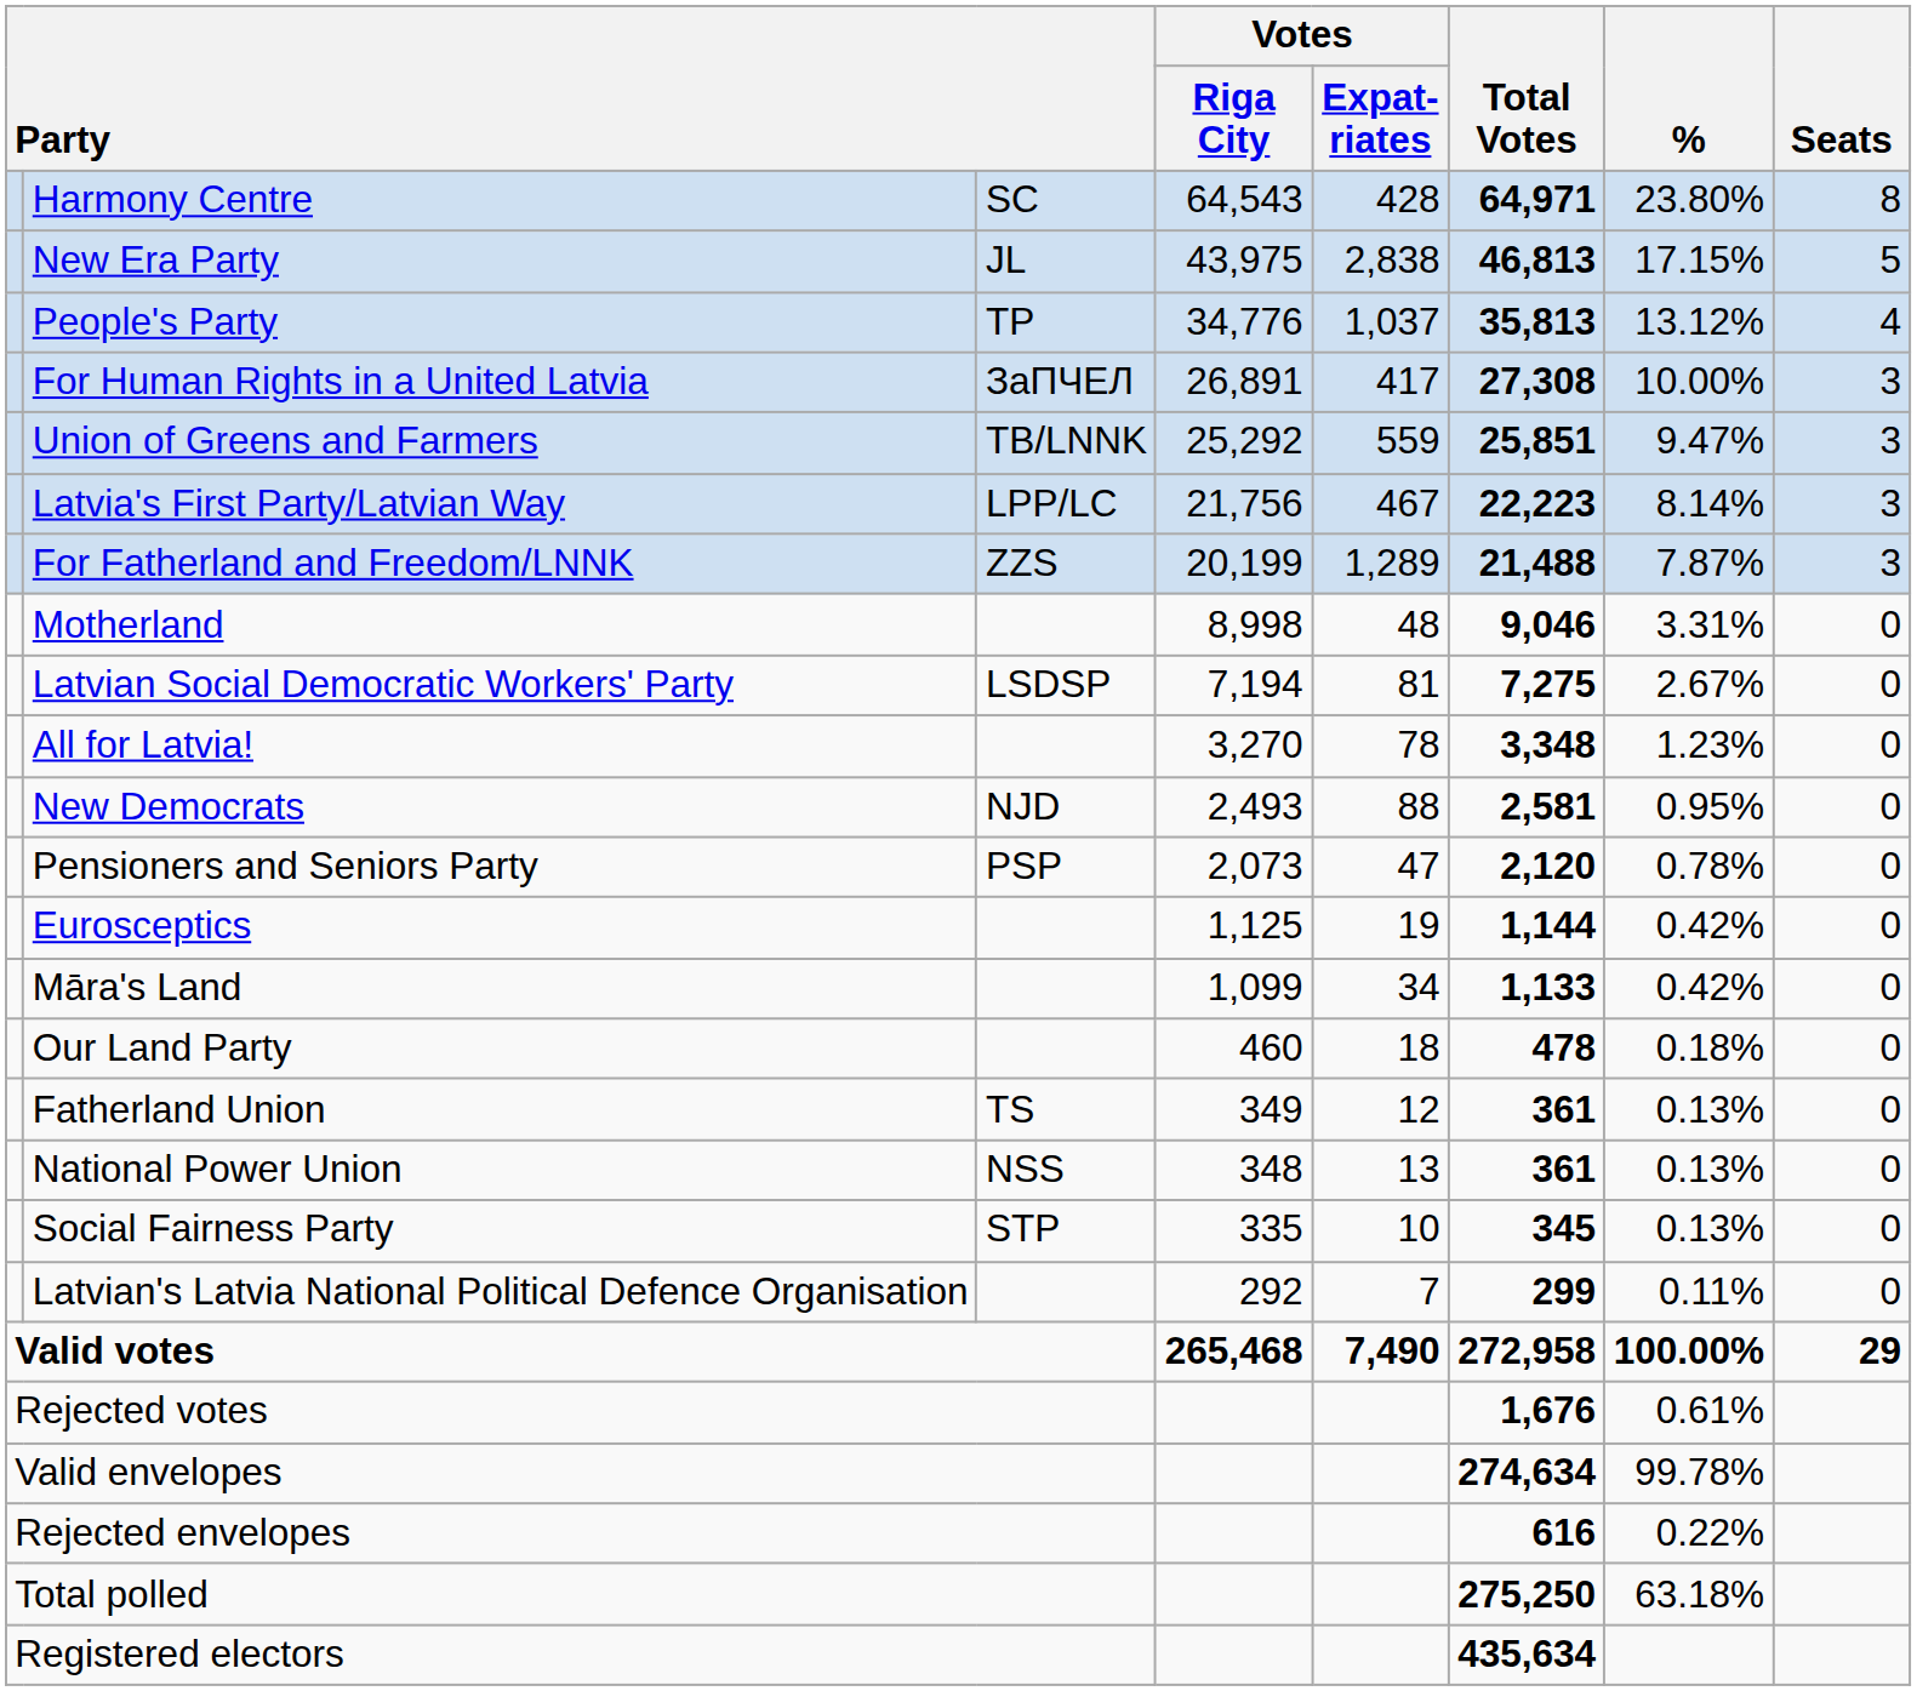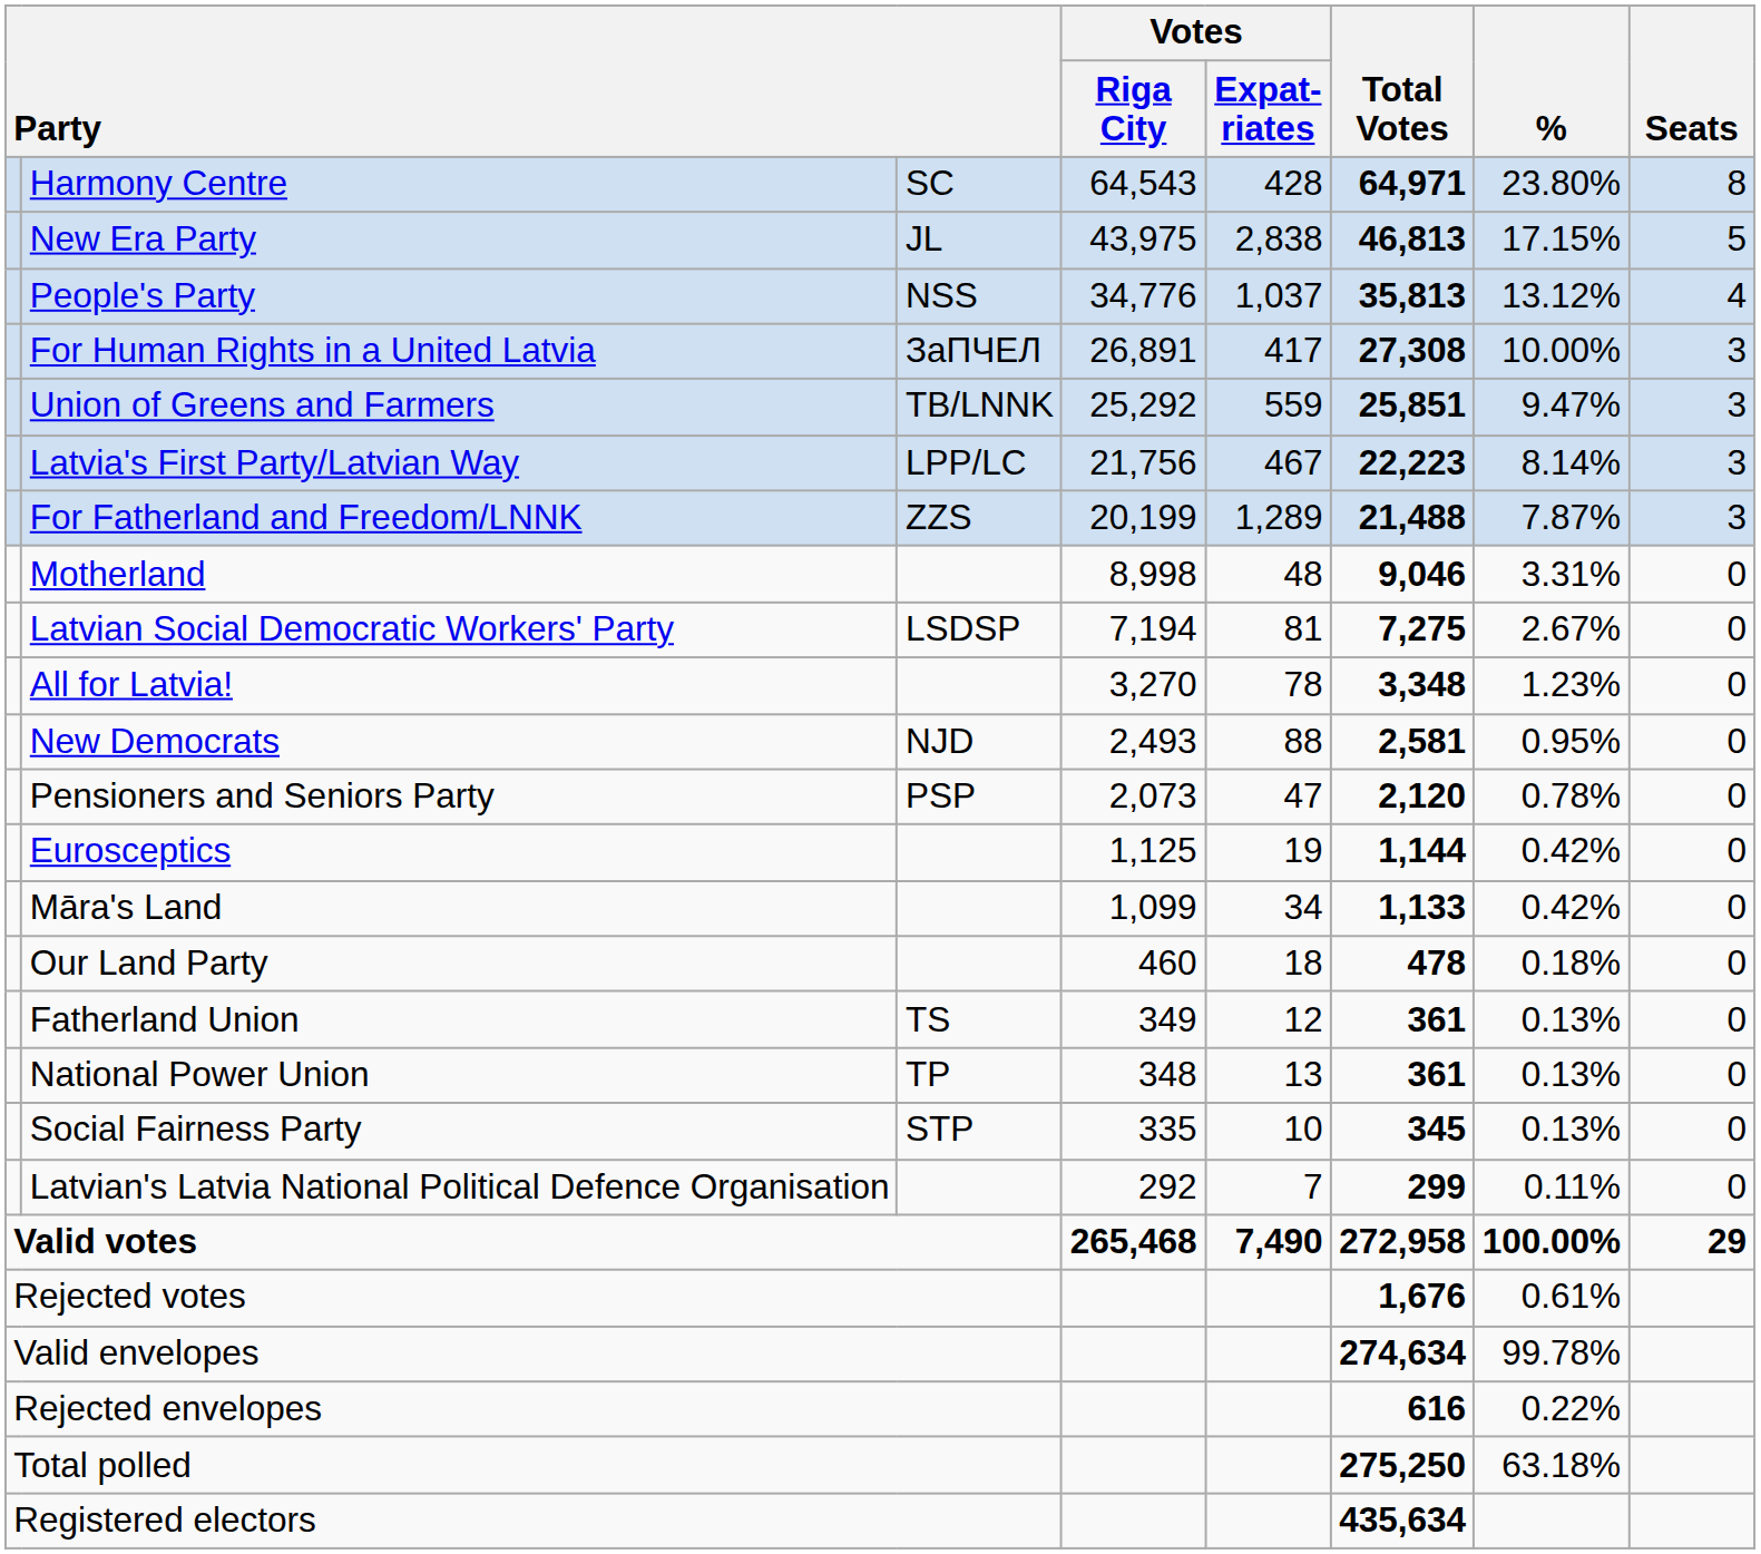People's Party | column 3: TP -> NSS
National Power Union | column 3: NSS -> TP
